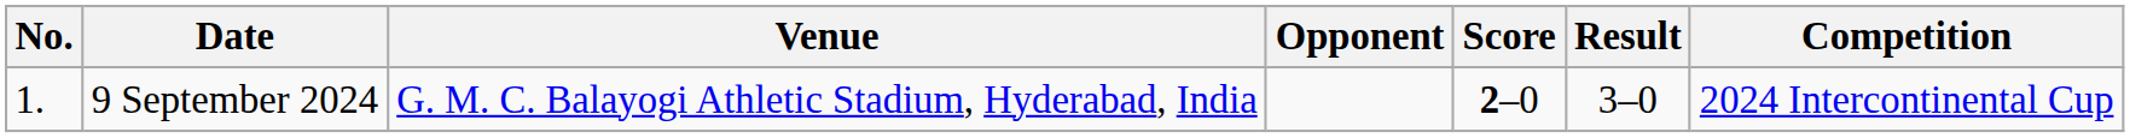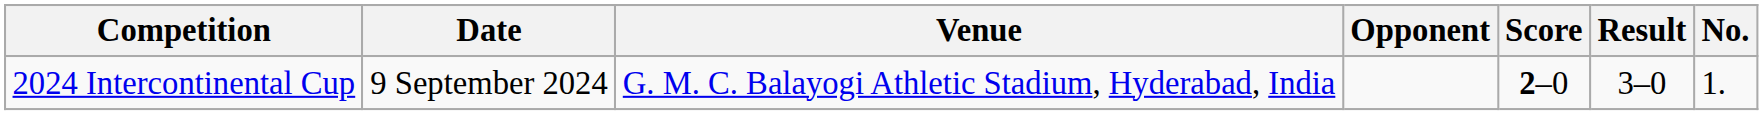columns swapped: No. <-> Competition
